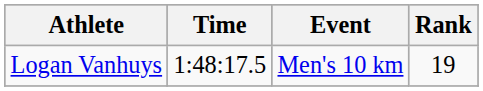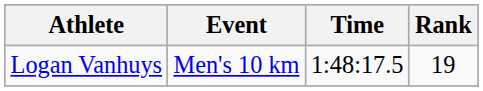columns swapped: Event <-> Time
